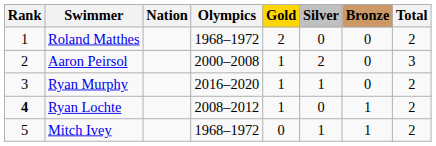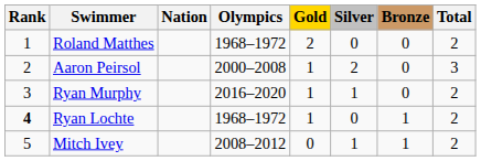Ryan Lochte | Olympics: 2008–2012 -> 1968–1972
Mitch Ivey | Olympics: 1968–1972 -> 2008–2012
